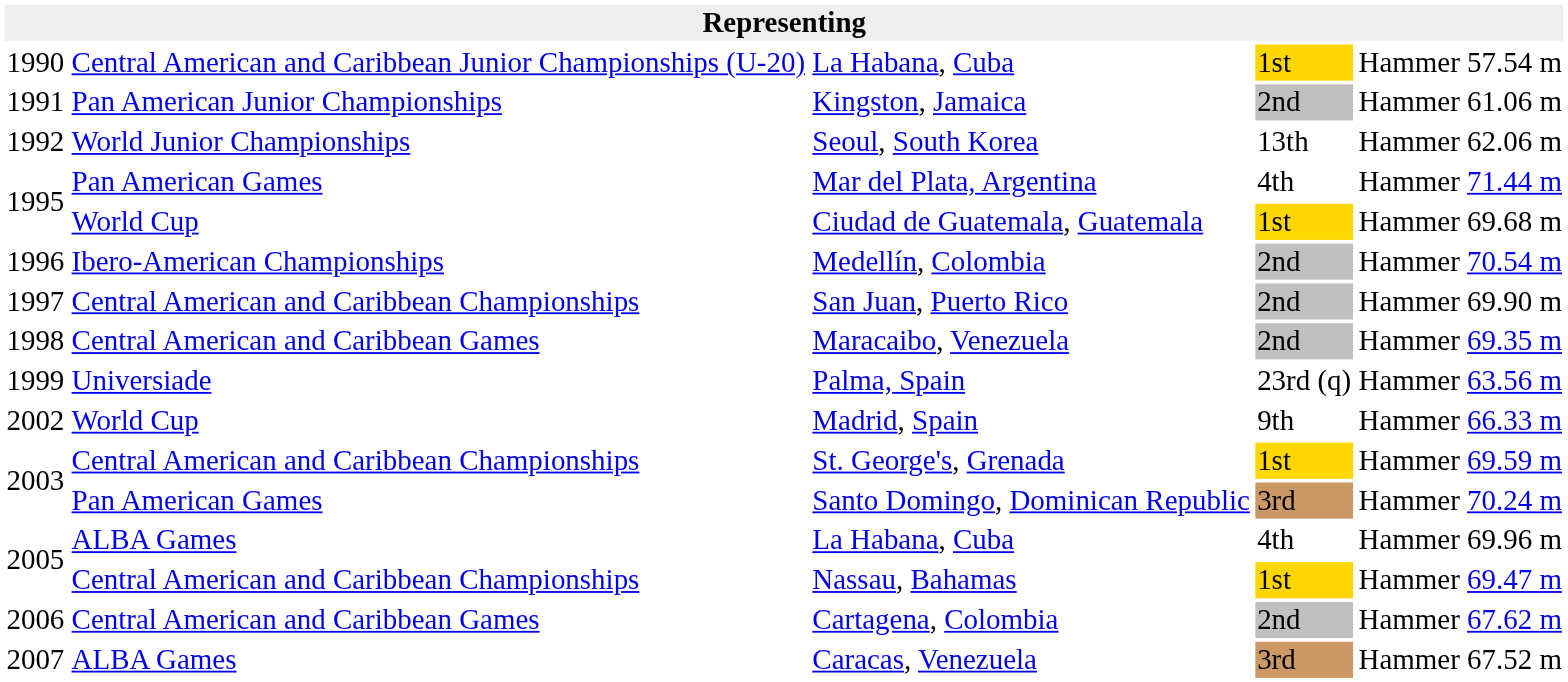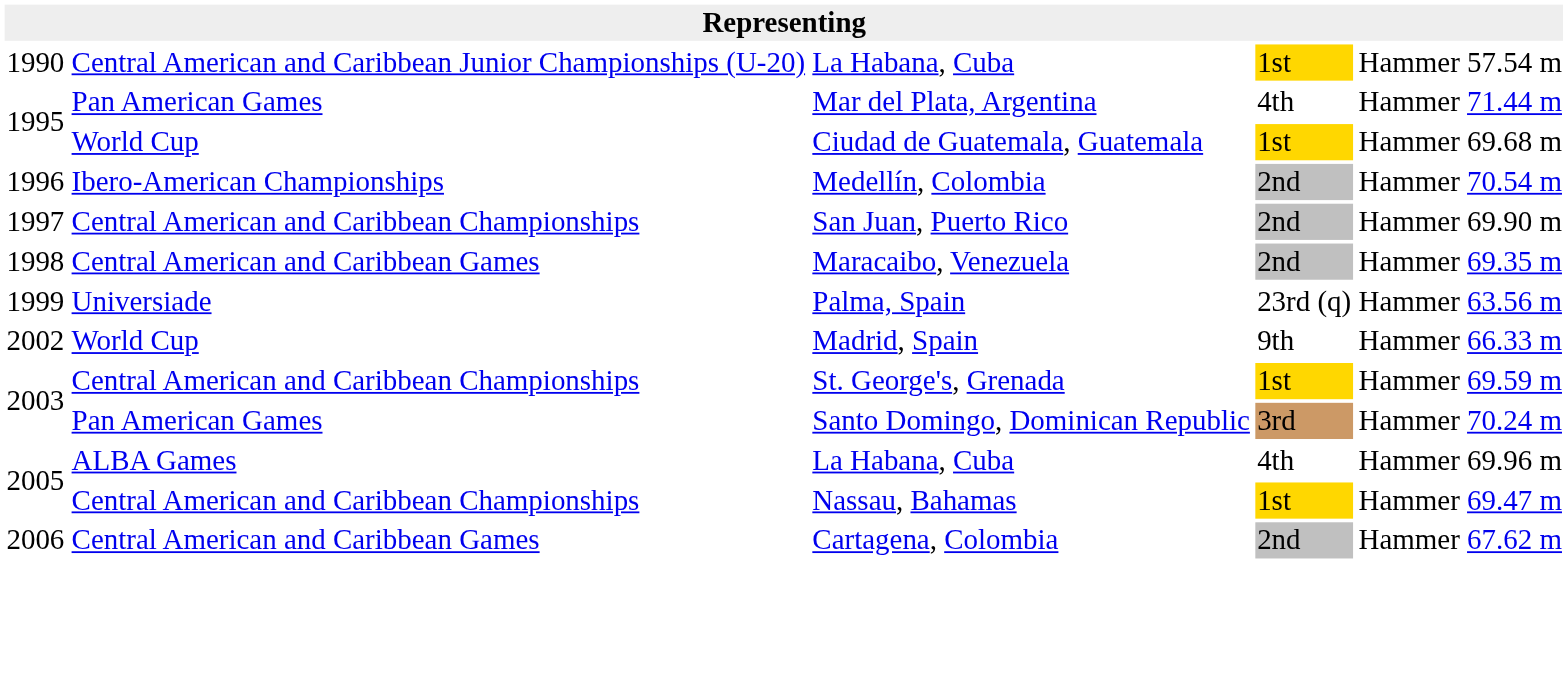- row: 1991 | Pan American Junior Championships | Kingston, Jamaica | 2nd | Hammer | 61.06 m
- row: 1992 | World Junior Championships | Seoul, South Korea | 13th | Hammer | 62.06 m
- row: 2007 | ALBA Games | Caracas, Venezuela | 3rd | Hammer | 67.52 m
